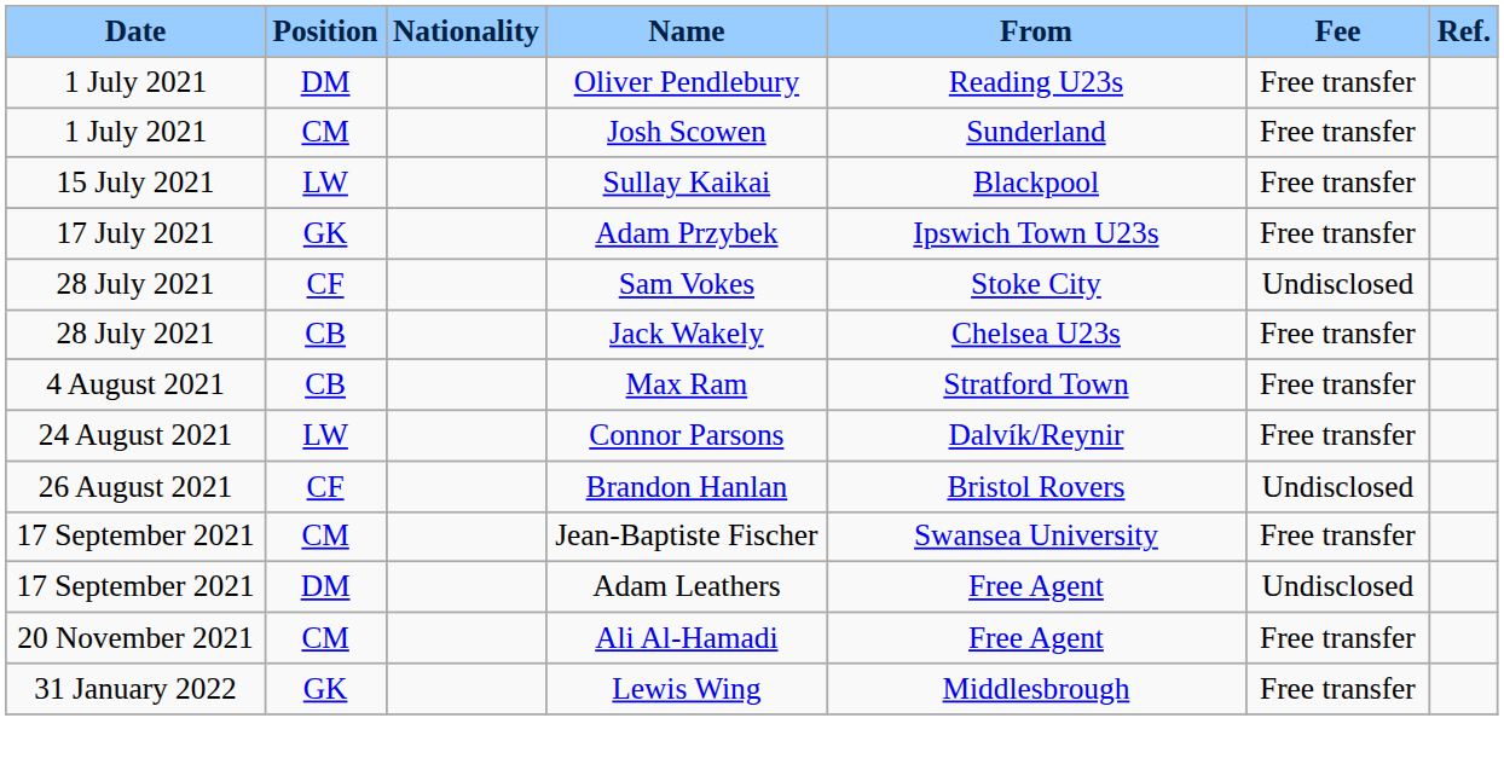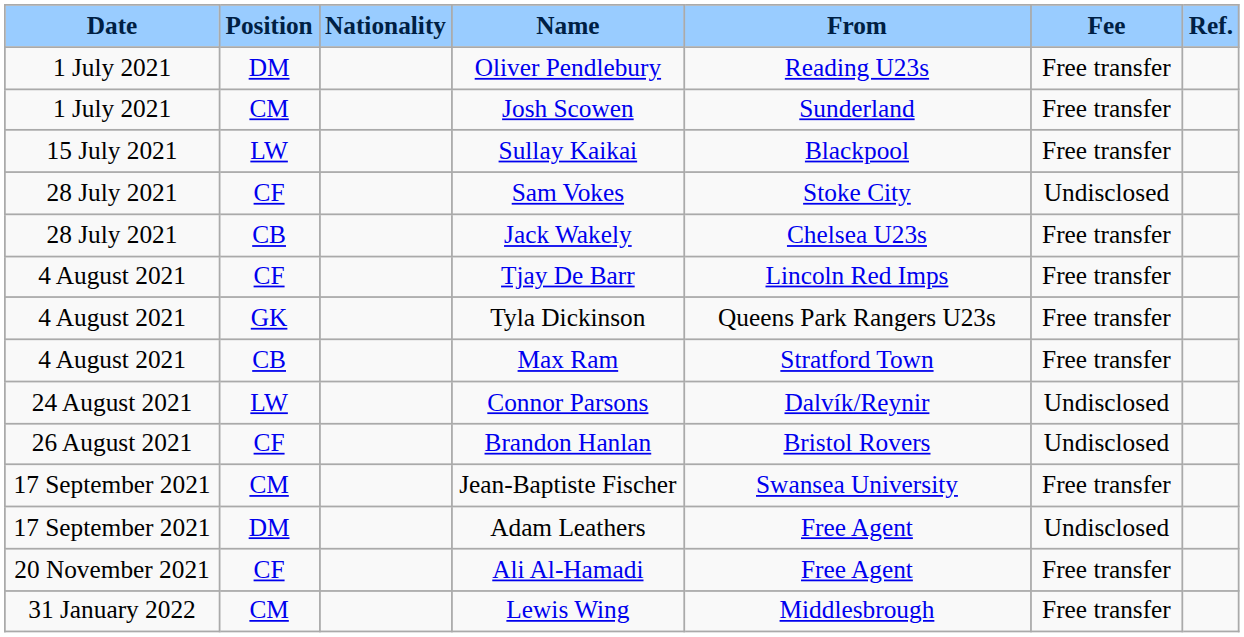- row: 17 July 2021 | GK | Adam Przybek | Ipswich Town U23s | Free transfer
+ row: 4 August 2021 | CF | Tjay De Barr | Lincoln Red Imps | Free transfer
+ row: 4 August 2021 | GK | Tyla Dickinson | Queens Park Rangers U23s | Free transfer
Connor Parsons | Fee: Free transfer -> Undisclosed
Ali Al-Hamadi | Position: CM -> CF
Lewis Wing | Position: GK -> CM
